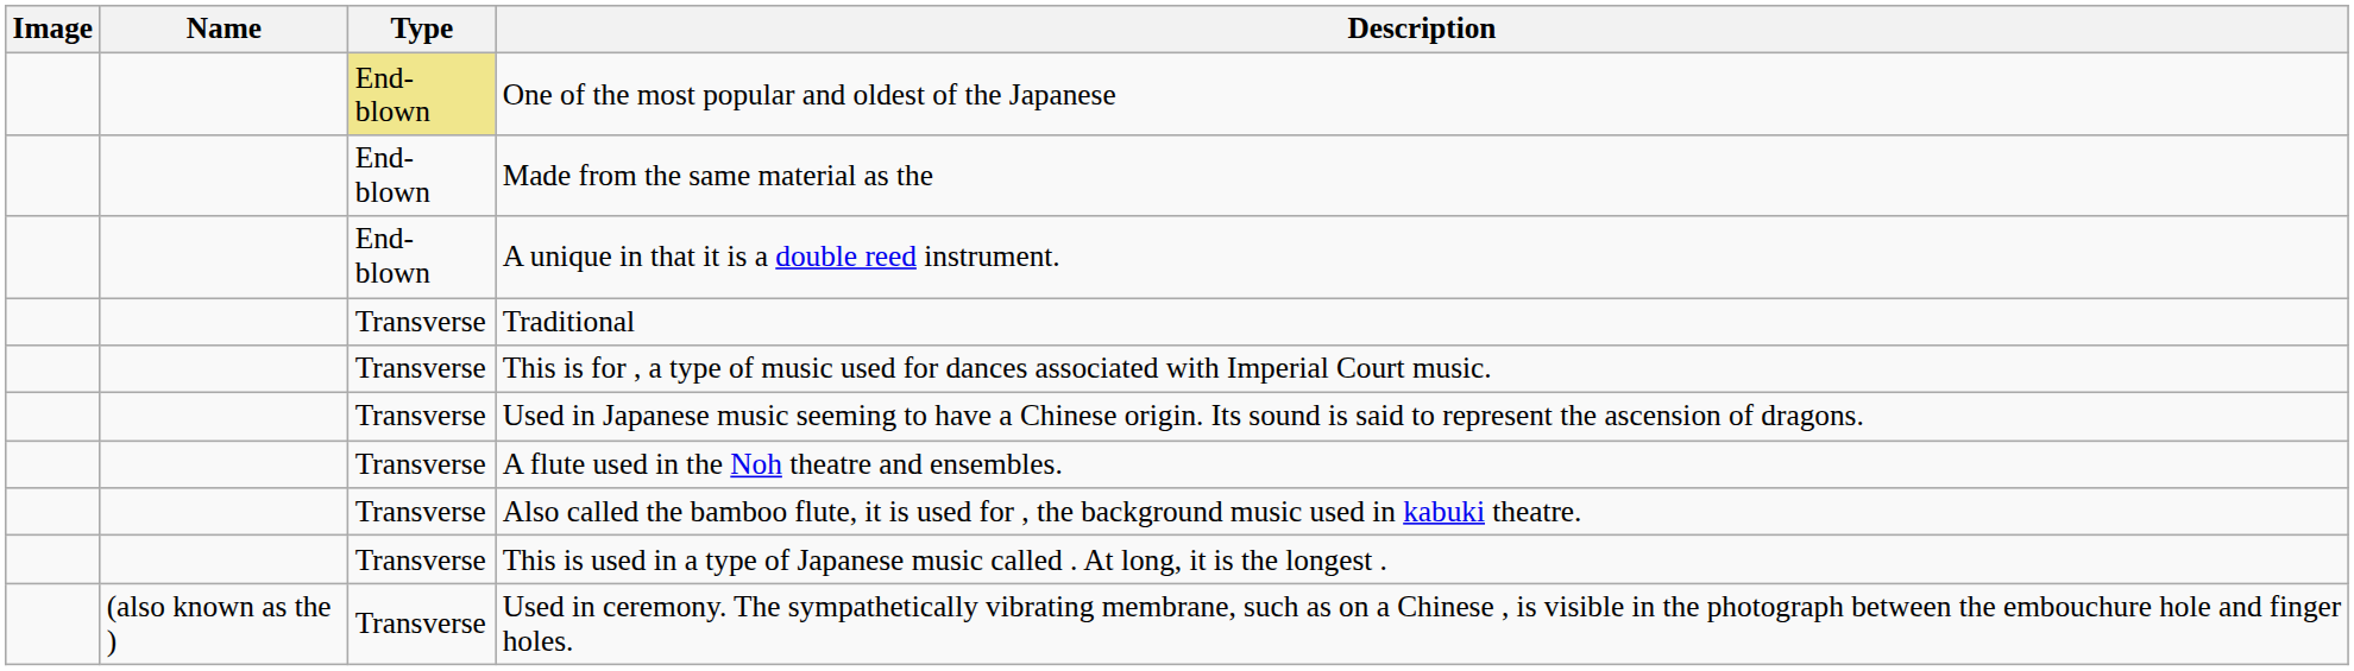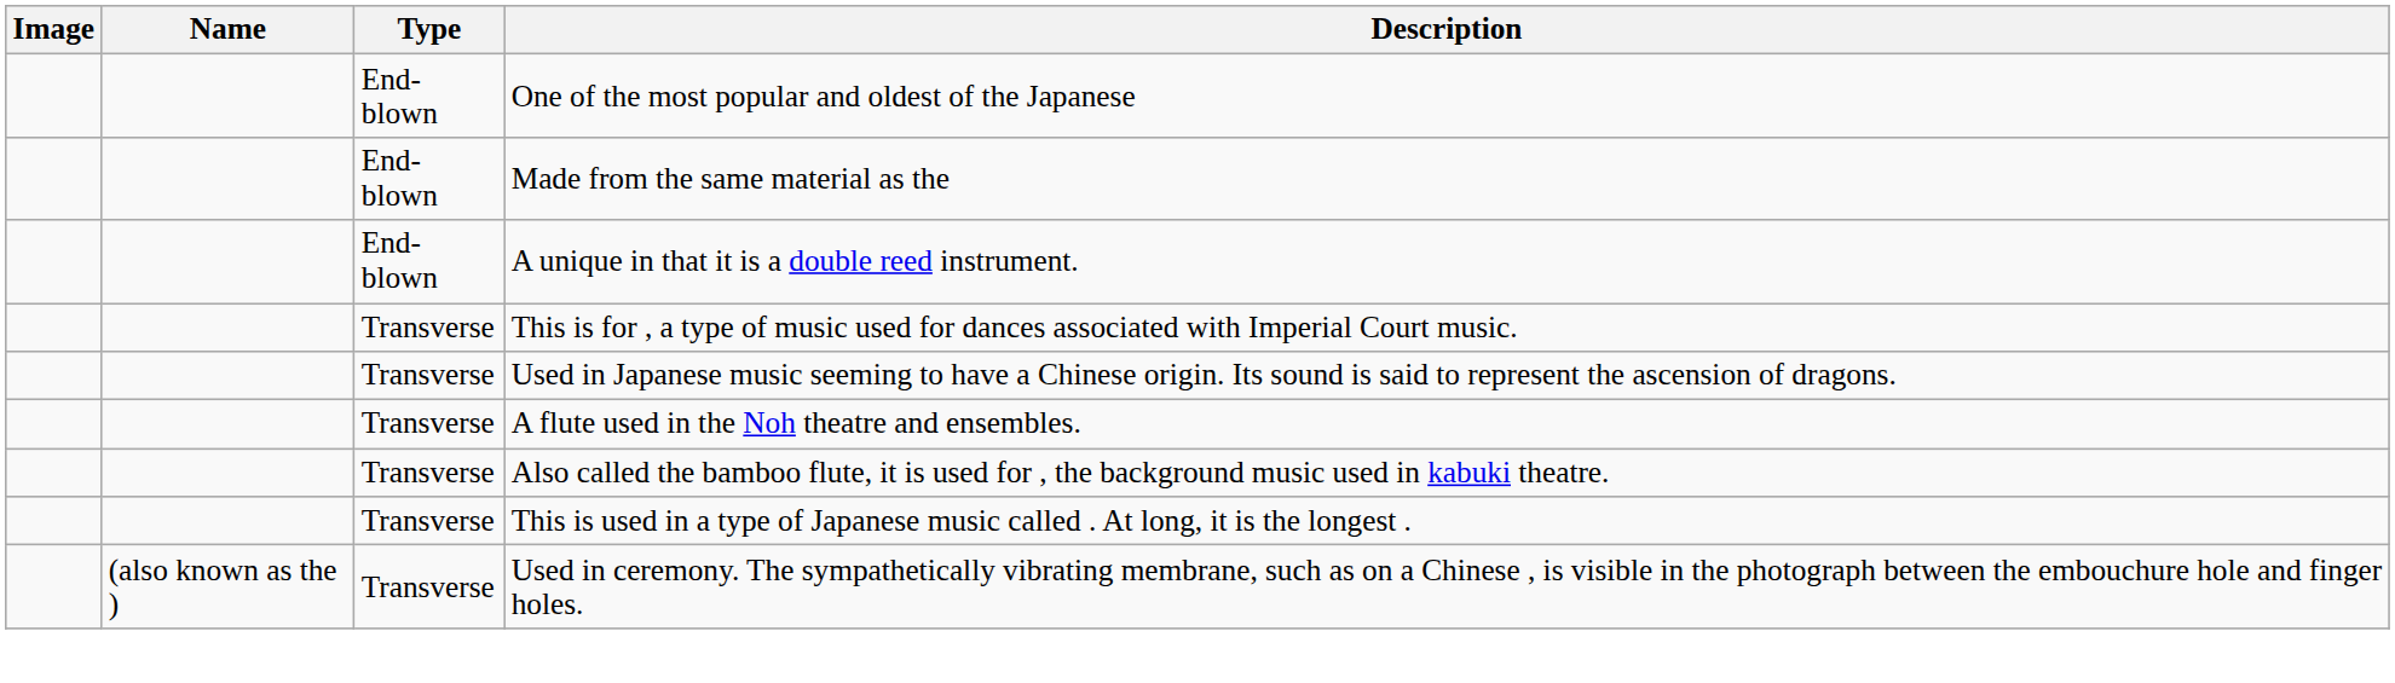One of the most popular and oldest of the Japanese | Type: khaki background -> no background
- row: Transverse | Traditional
